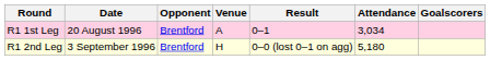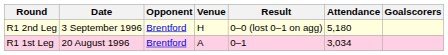rows swapped: R1 1st Leg <-> R1 2nd Leg
